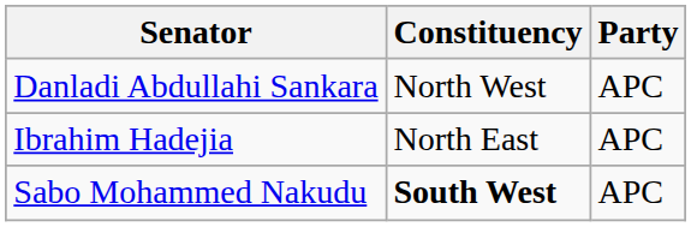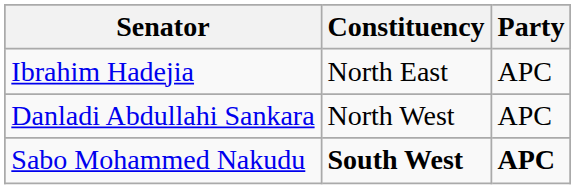rows swapped: Ibrahim Hadejia <-> Danladi Abdullahi Sankara
Sabo Mohammed Nakudu | Party: normal -> bold
